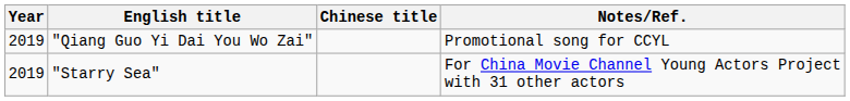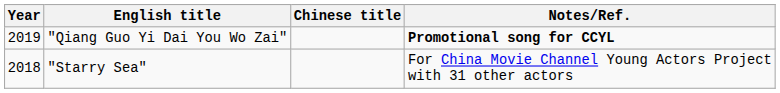"Qiang Guo Yi Dai You Wo Zai" | Notes/Ref.: normal -> bold
"Starry Sea" | Year: 2019 -> 2018
